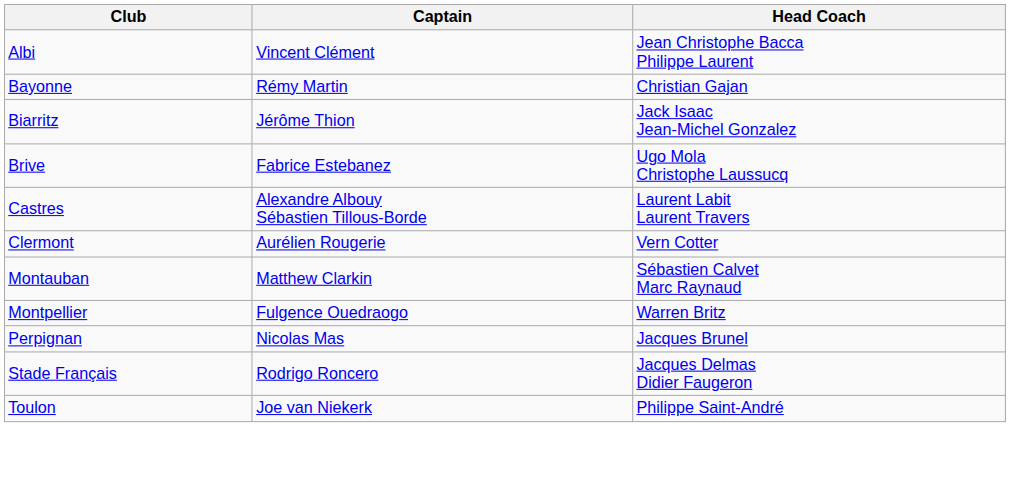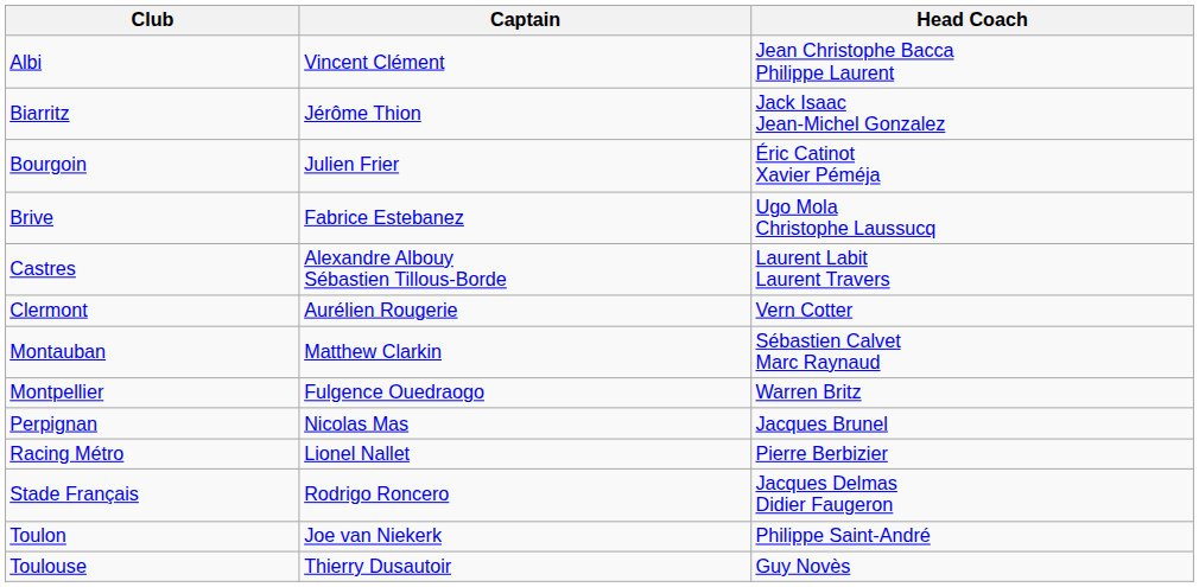- row: Bayonne | Rémy Martin | Christian Gajan
+ row: Bourgoin | Julien Frier | Éric Catinot Xavier Péméja
+ row: Racing Métro | Lionel Nallet | Pierre Berbizier
+ row: Toulouse | Thierry Dusautoir | Guy Novès
